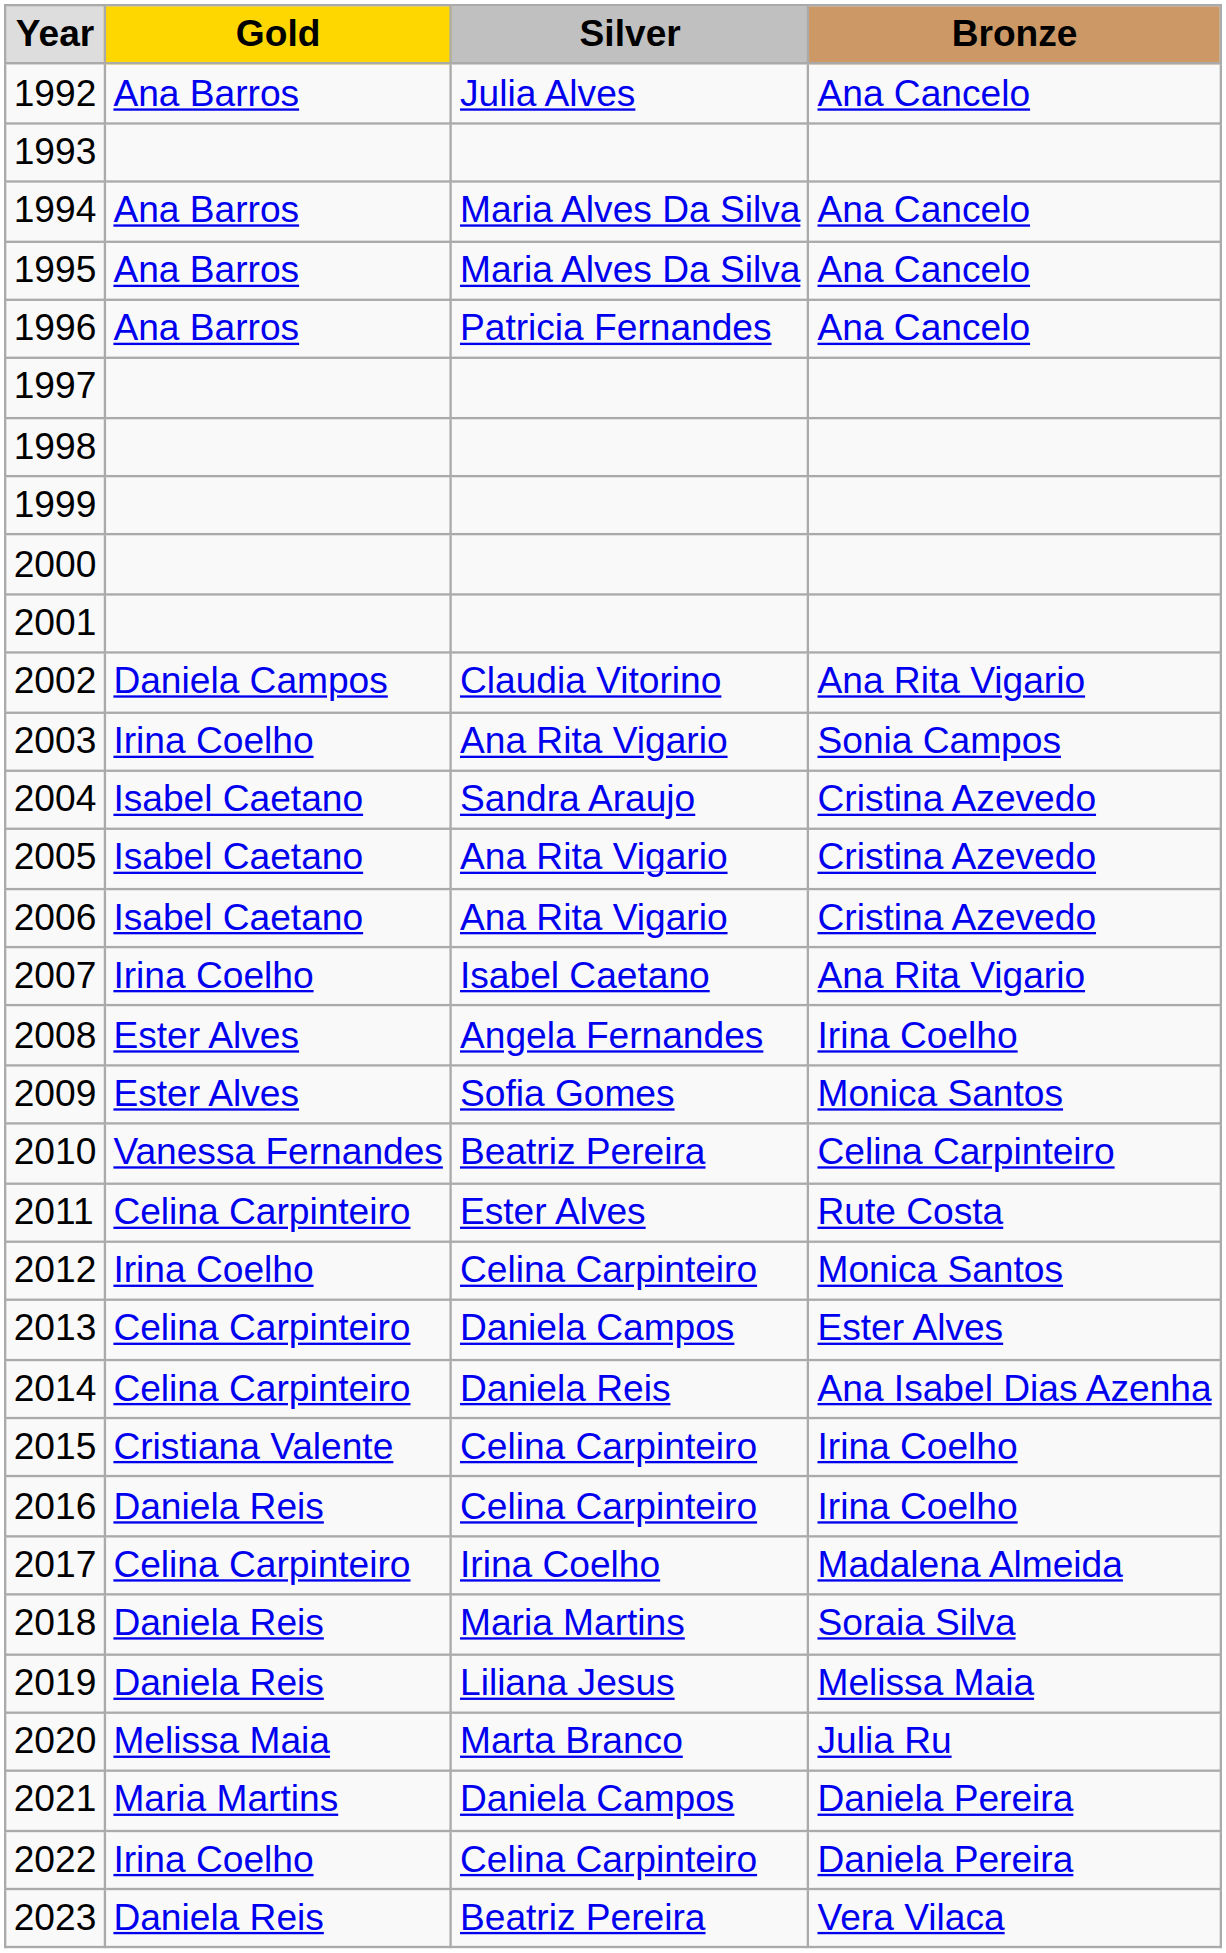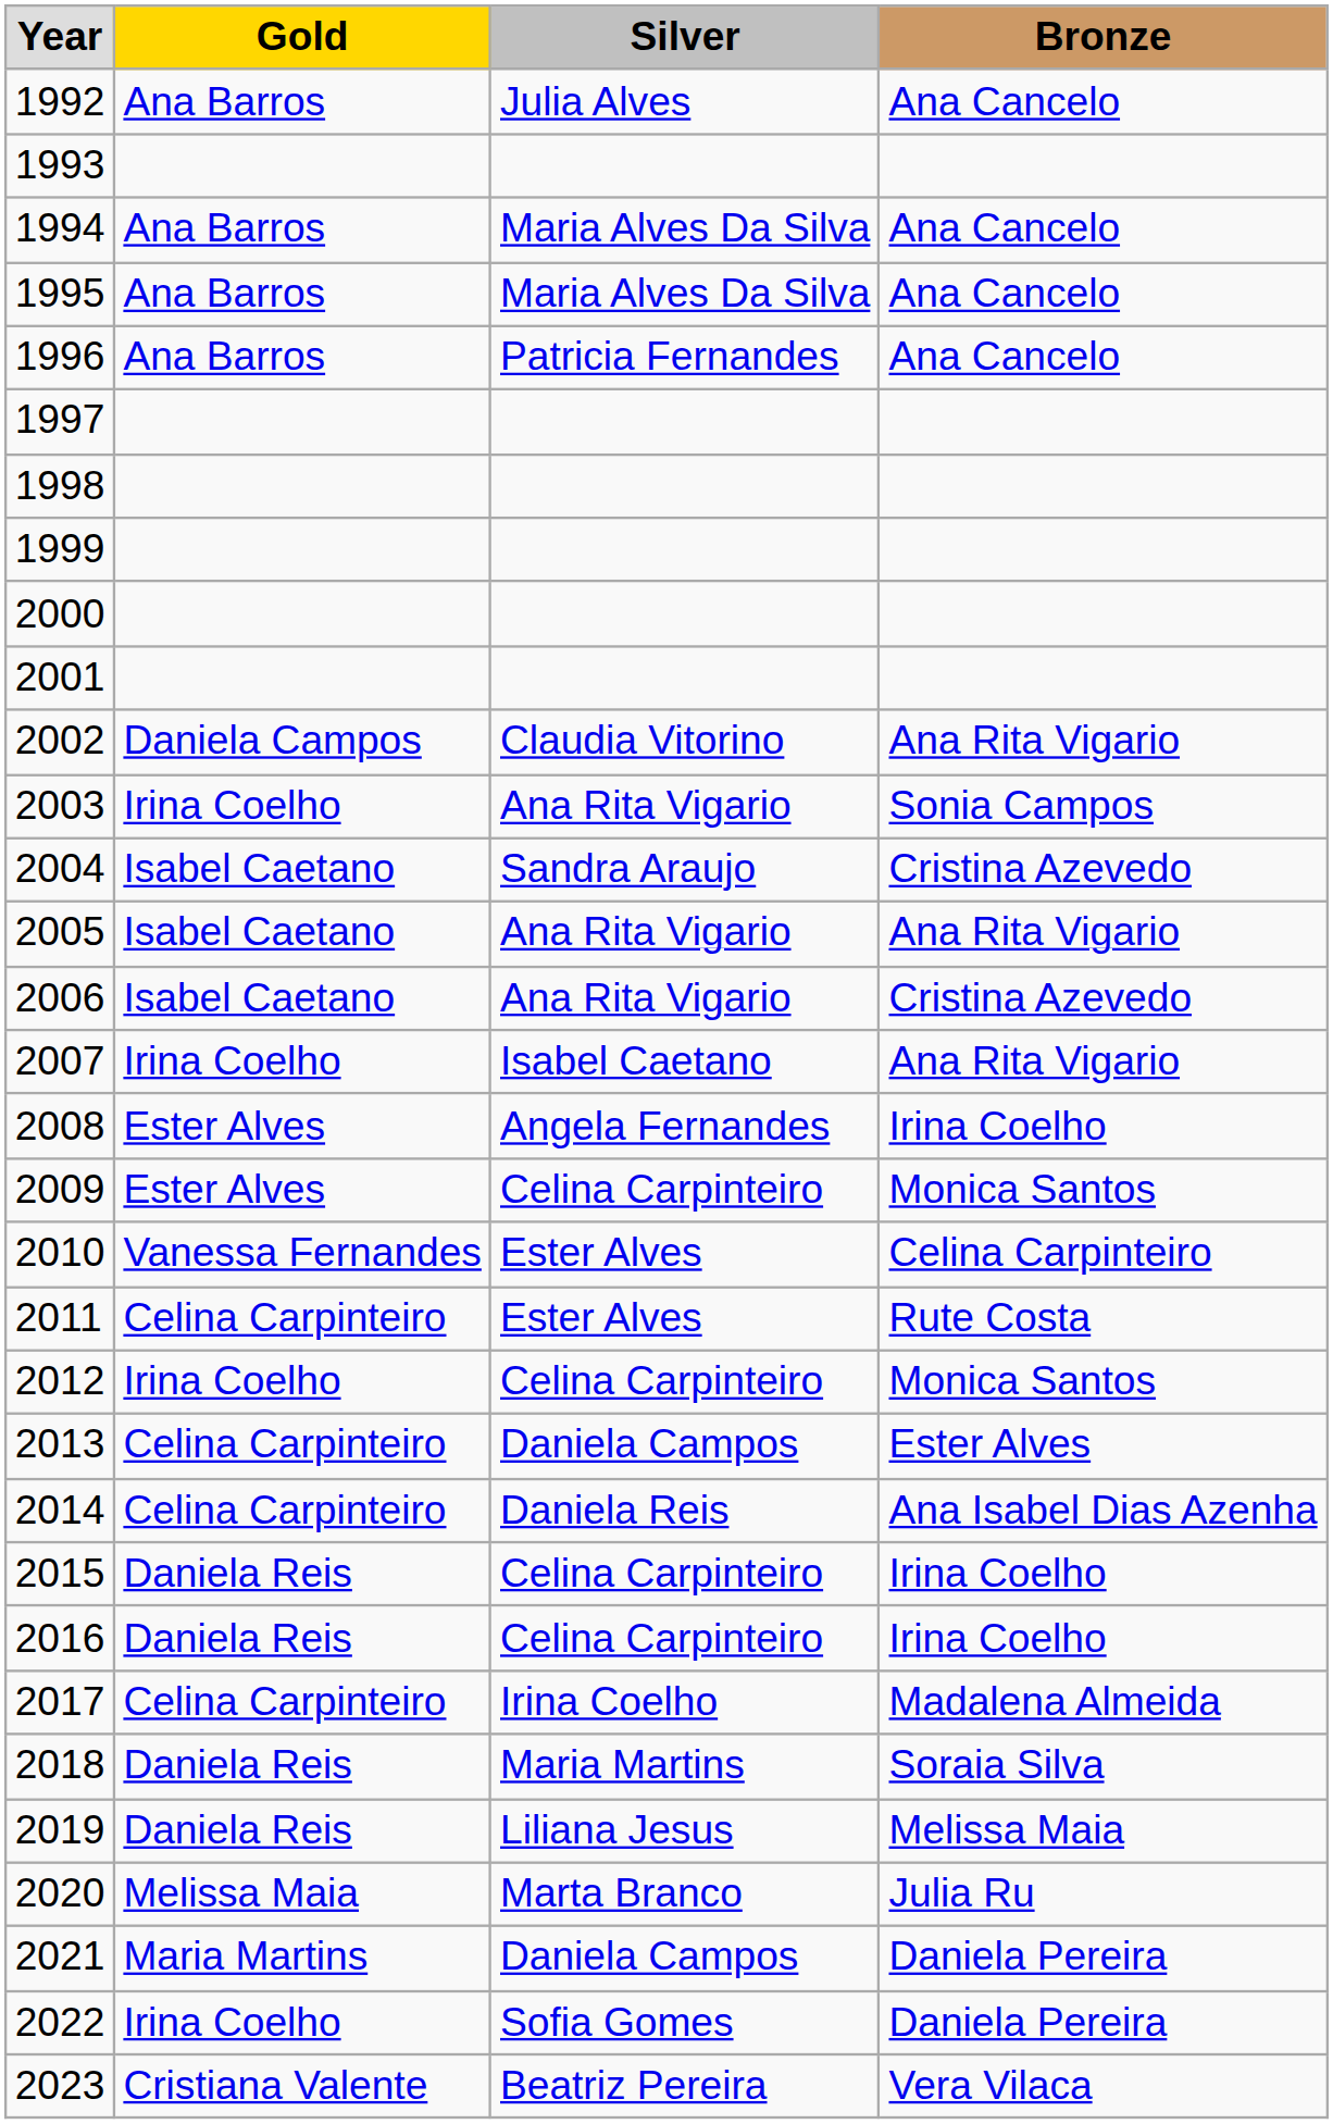2005 | column 4: Cristina Azevedo -> Ana Rita Vigario
2009 | column 3: Sofia Gomes -> Celina Carpinteiro
2010 | column 3: Beatriz Pereira -> Ester Alves
2015 | column 2: Cristiana Valente -> Daniela Reis
2022 | column 3: Celina Carpinteiro -> Sofia Gomes
2023 | column 2: Daniela Reis -> Cristiana Valente
